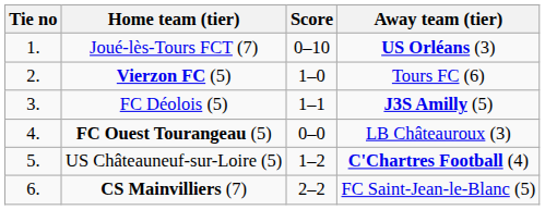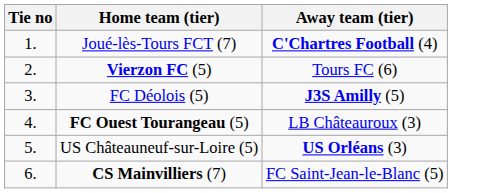- column: Score | 0–10 | 1–0 | 1–1 | 0–0 | 1–2 | 2–2
Joué-lès-Tours FCT (7) | Away team (tier): US Orléans (3) -> C'Chartres Football (4)
US Châteauneuf-sur-Loire (5) | Away team (tier): C'Chartres Football (4) -> US Orléans (3)
